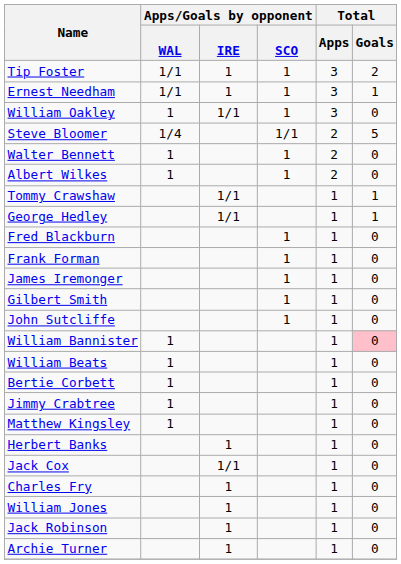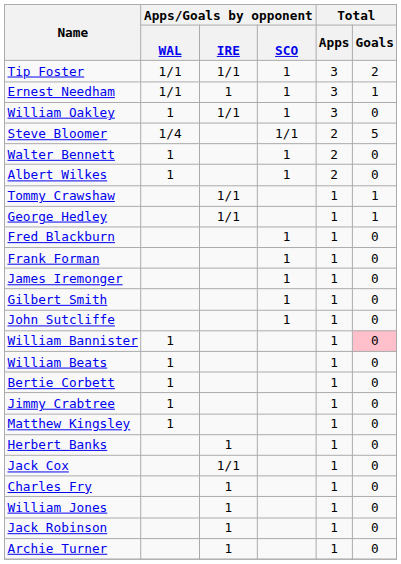Tip Foster | Apps/Goals by opponent / IRE: 1 -> 1/1
